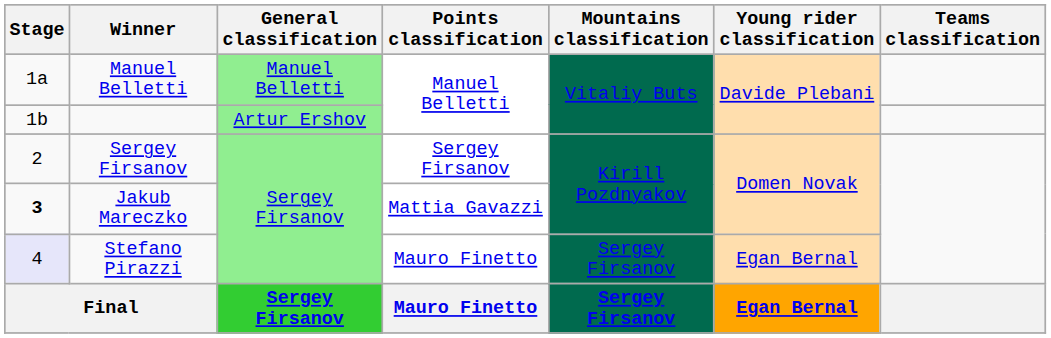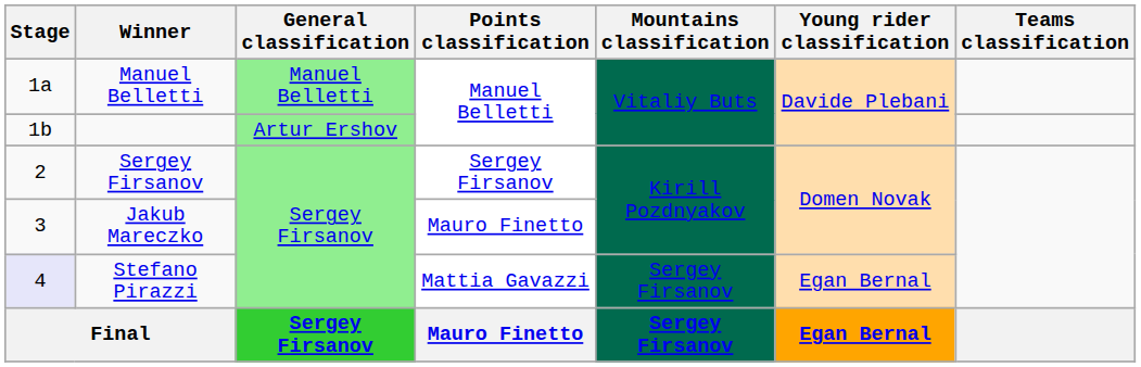Jakub Mareczko | Stage: bold -> normal
Jakub Mareczko | Points classification: Mattia Gavazzi -> Mauro Finetto
Stefano Pirazzi | Points classification: Mauro Finetto -> Mattia Gavazzi
